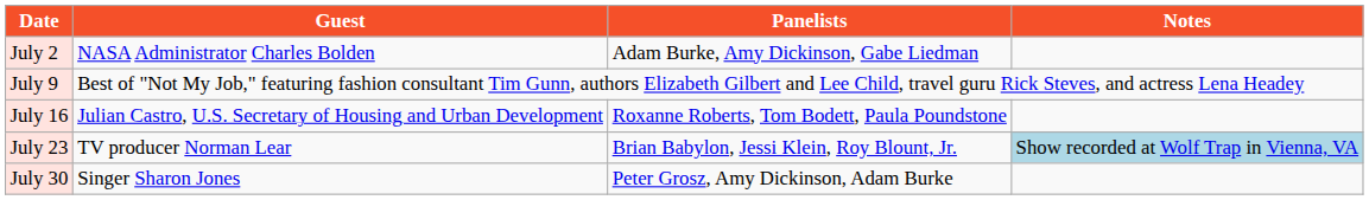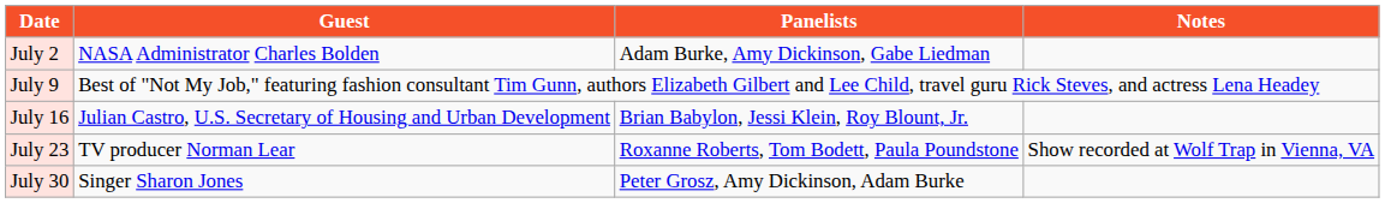July 16 | Panelists: Roxanne Roberts, Tom Bodett, Paula Poundstone -> Brian Babylon, Jessi Klein, Roy Blount, Jr.
July 23 | Panelists: Brian Babylon, Jessi Klein, Roy Blount, Jr. -> Roxanne Roberts, Tom Bodett, Paula Poundstone
July 23 | Notes: lightblue background -> no background
